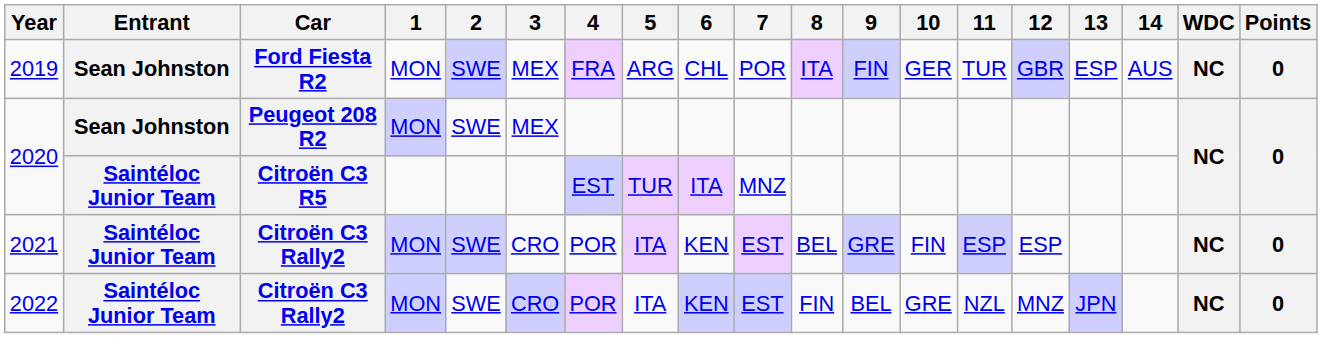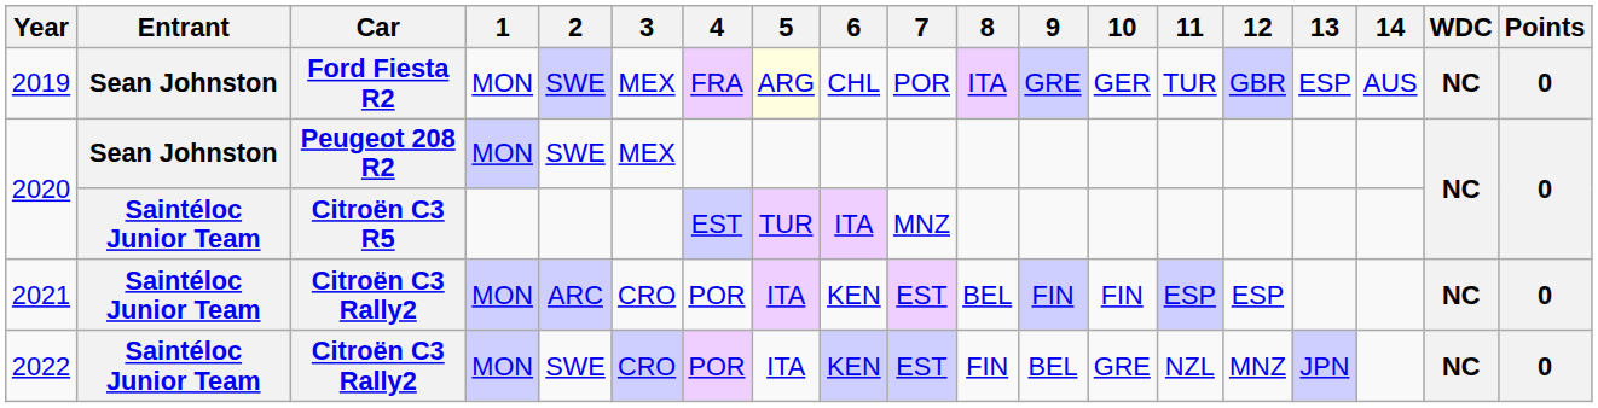2019 | 5: no background -> lightyellow background
2019 | 9: FIN -> GRE
2021 | 2: SWE -> ARC
2021 | 9: GRE -> FIN
